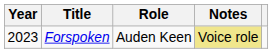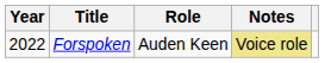Forspoken | Year: 2023 -> 2022
